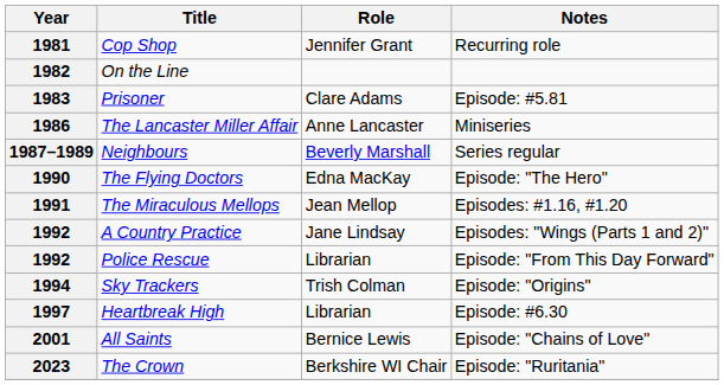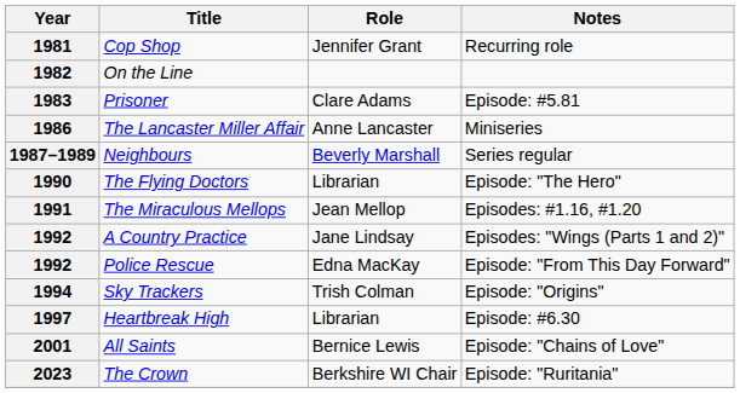1990 | Role: Edna MacKay -> Librarian
1992 / Police Rescue | Role: Librarian -> Edna MacKay
